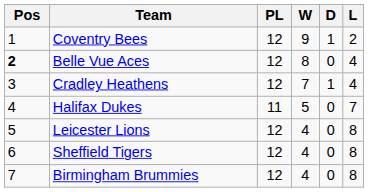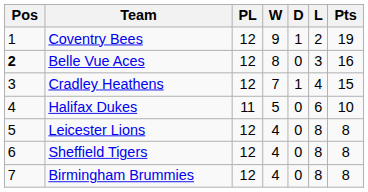+ column: Pts | 19 | 16 | 15 | 10 | 8 | 8 | 8
Belle Vue Aces | L: 4 -> 3
Halifax Dukes | L: 7 -> 6
